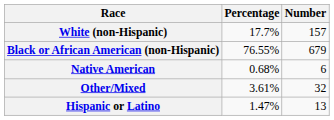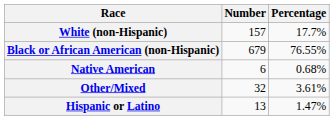columns swapped: Number <-> Percentage
